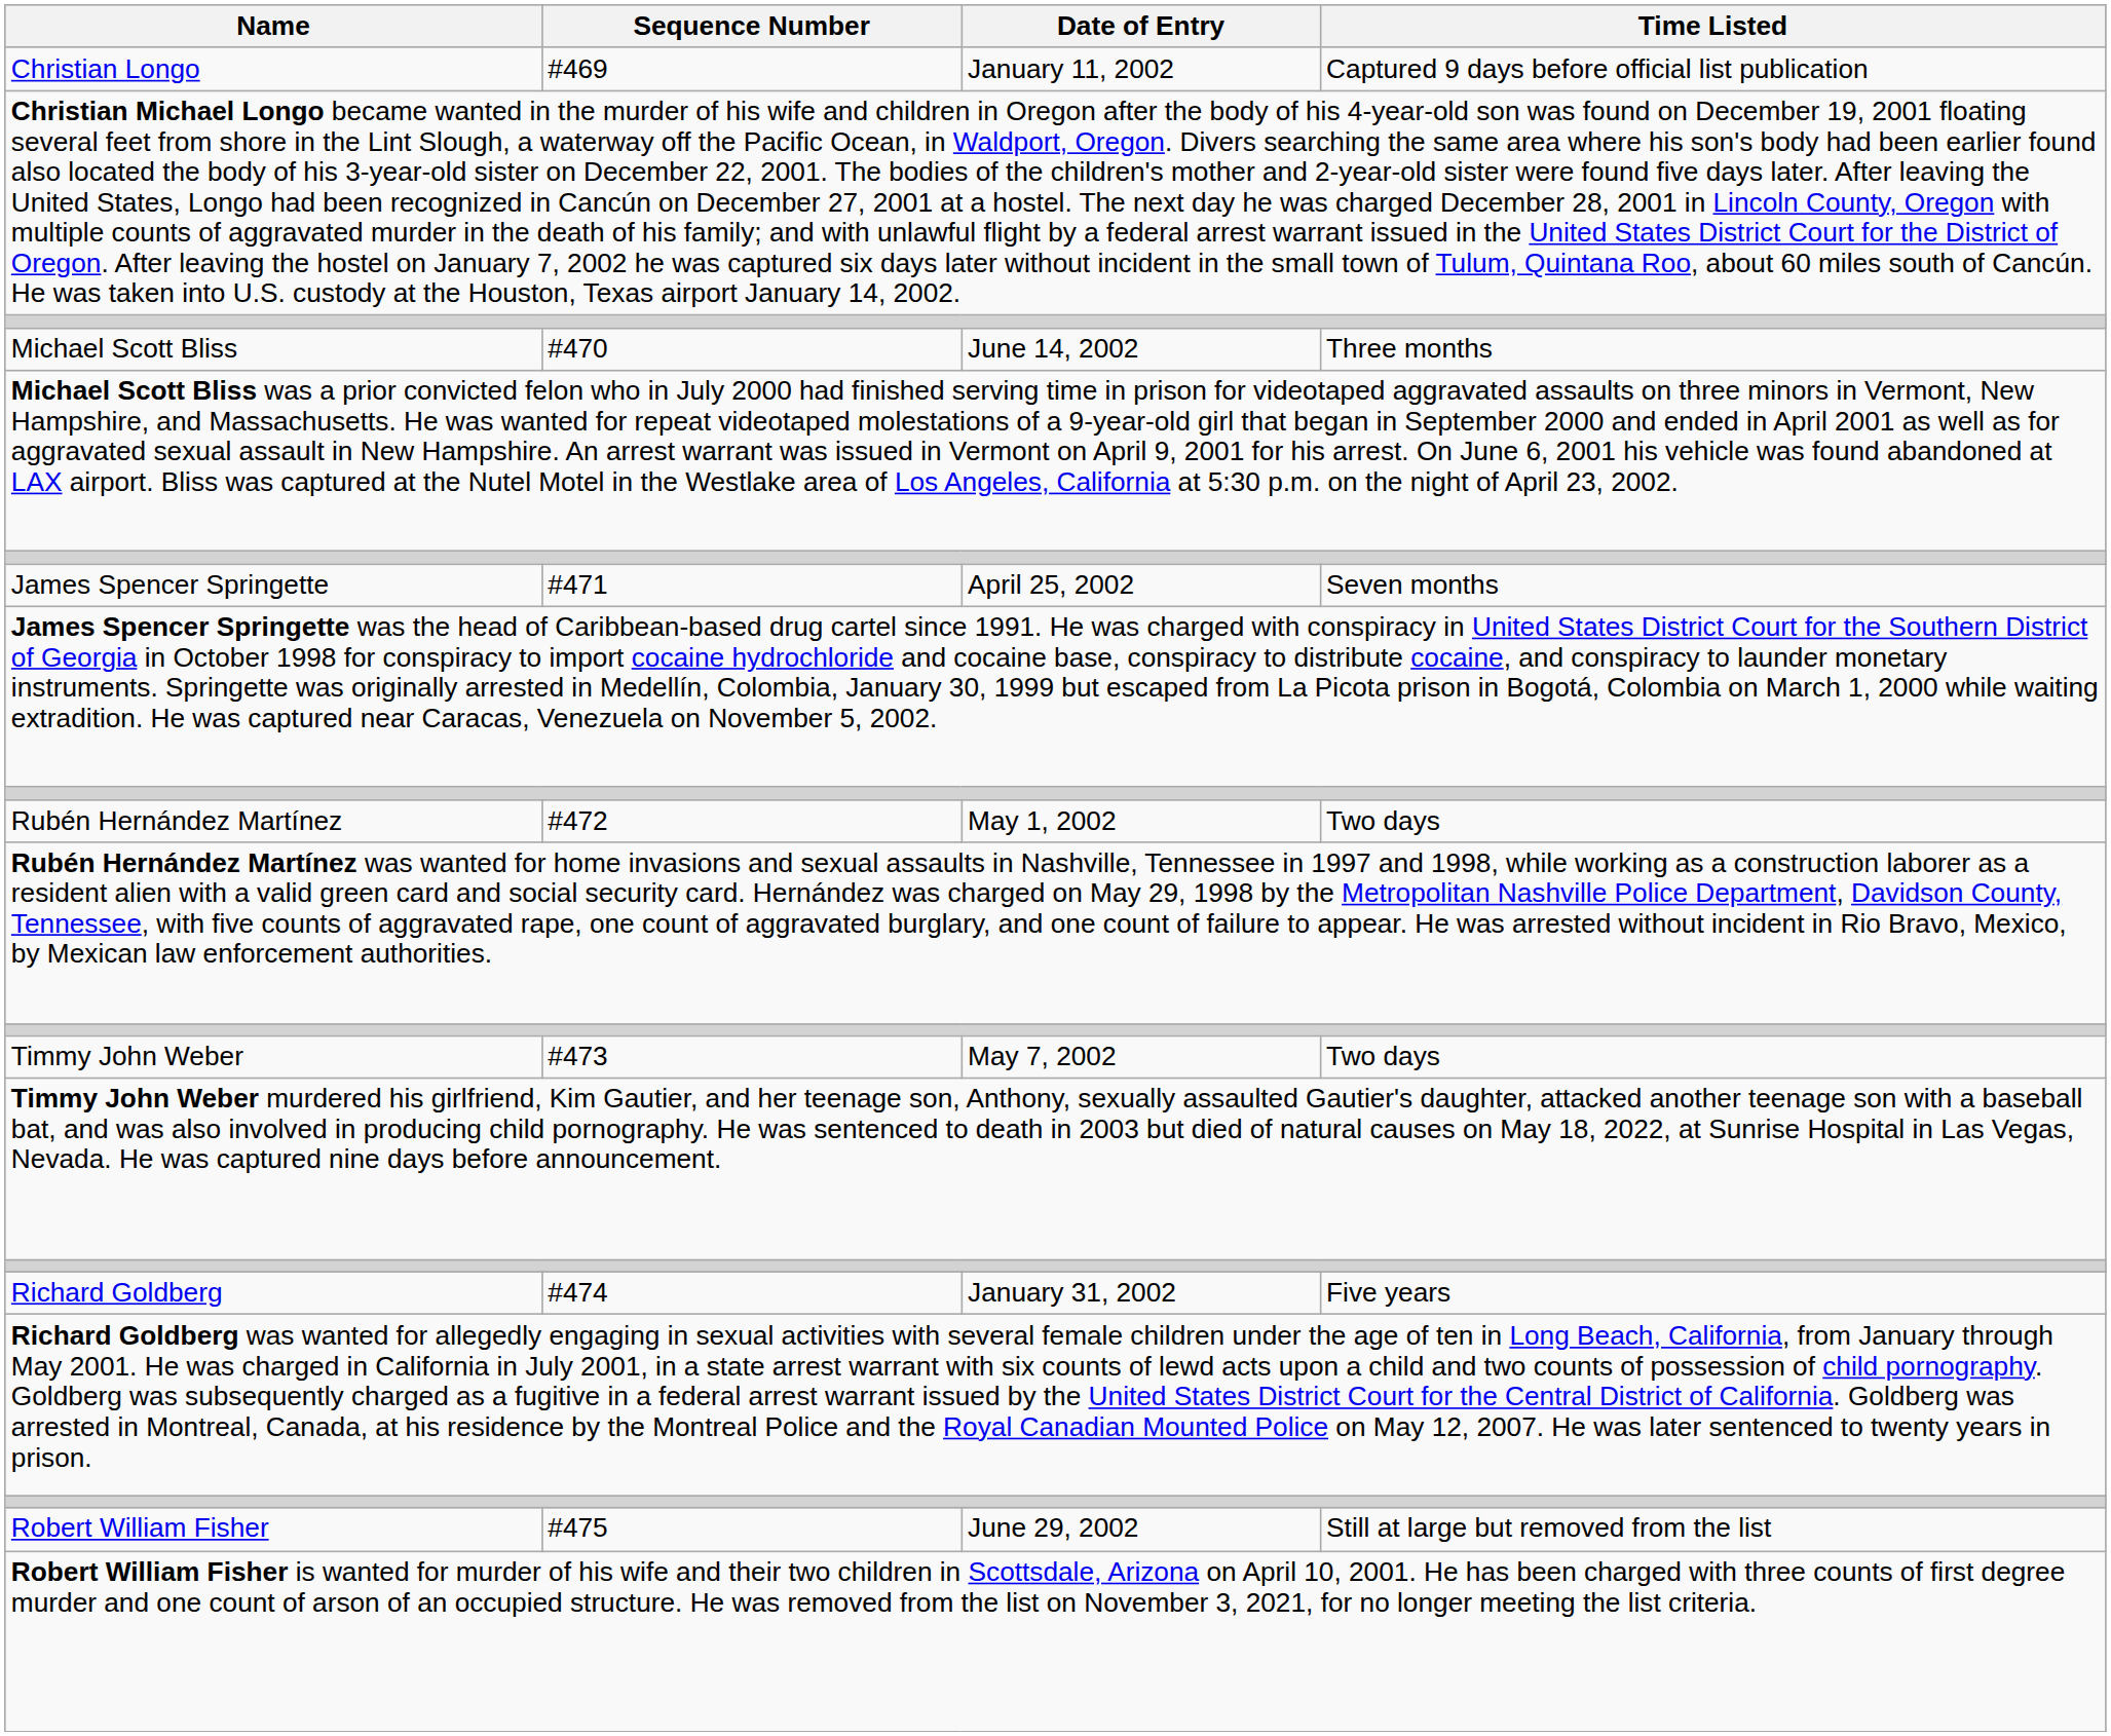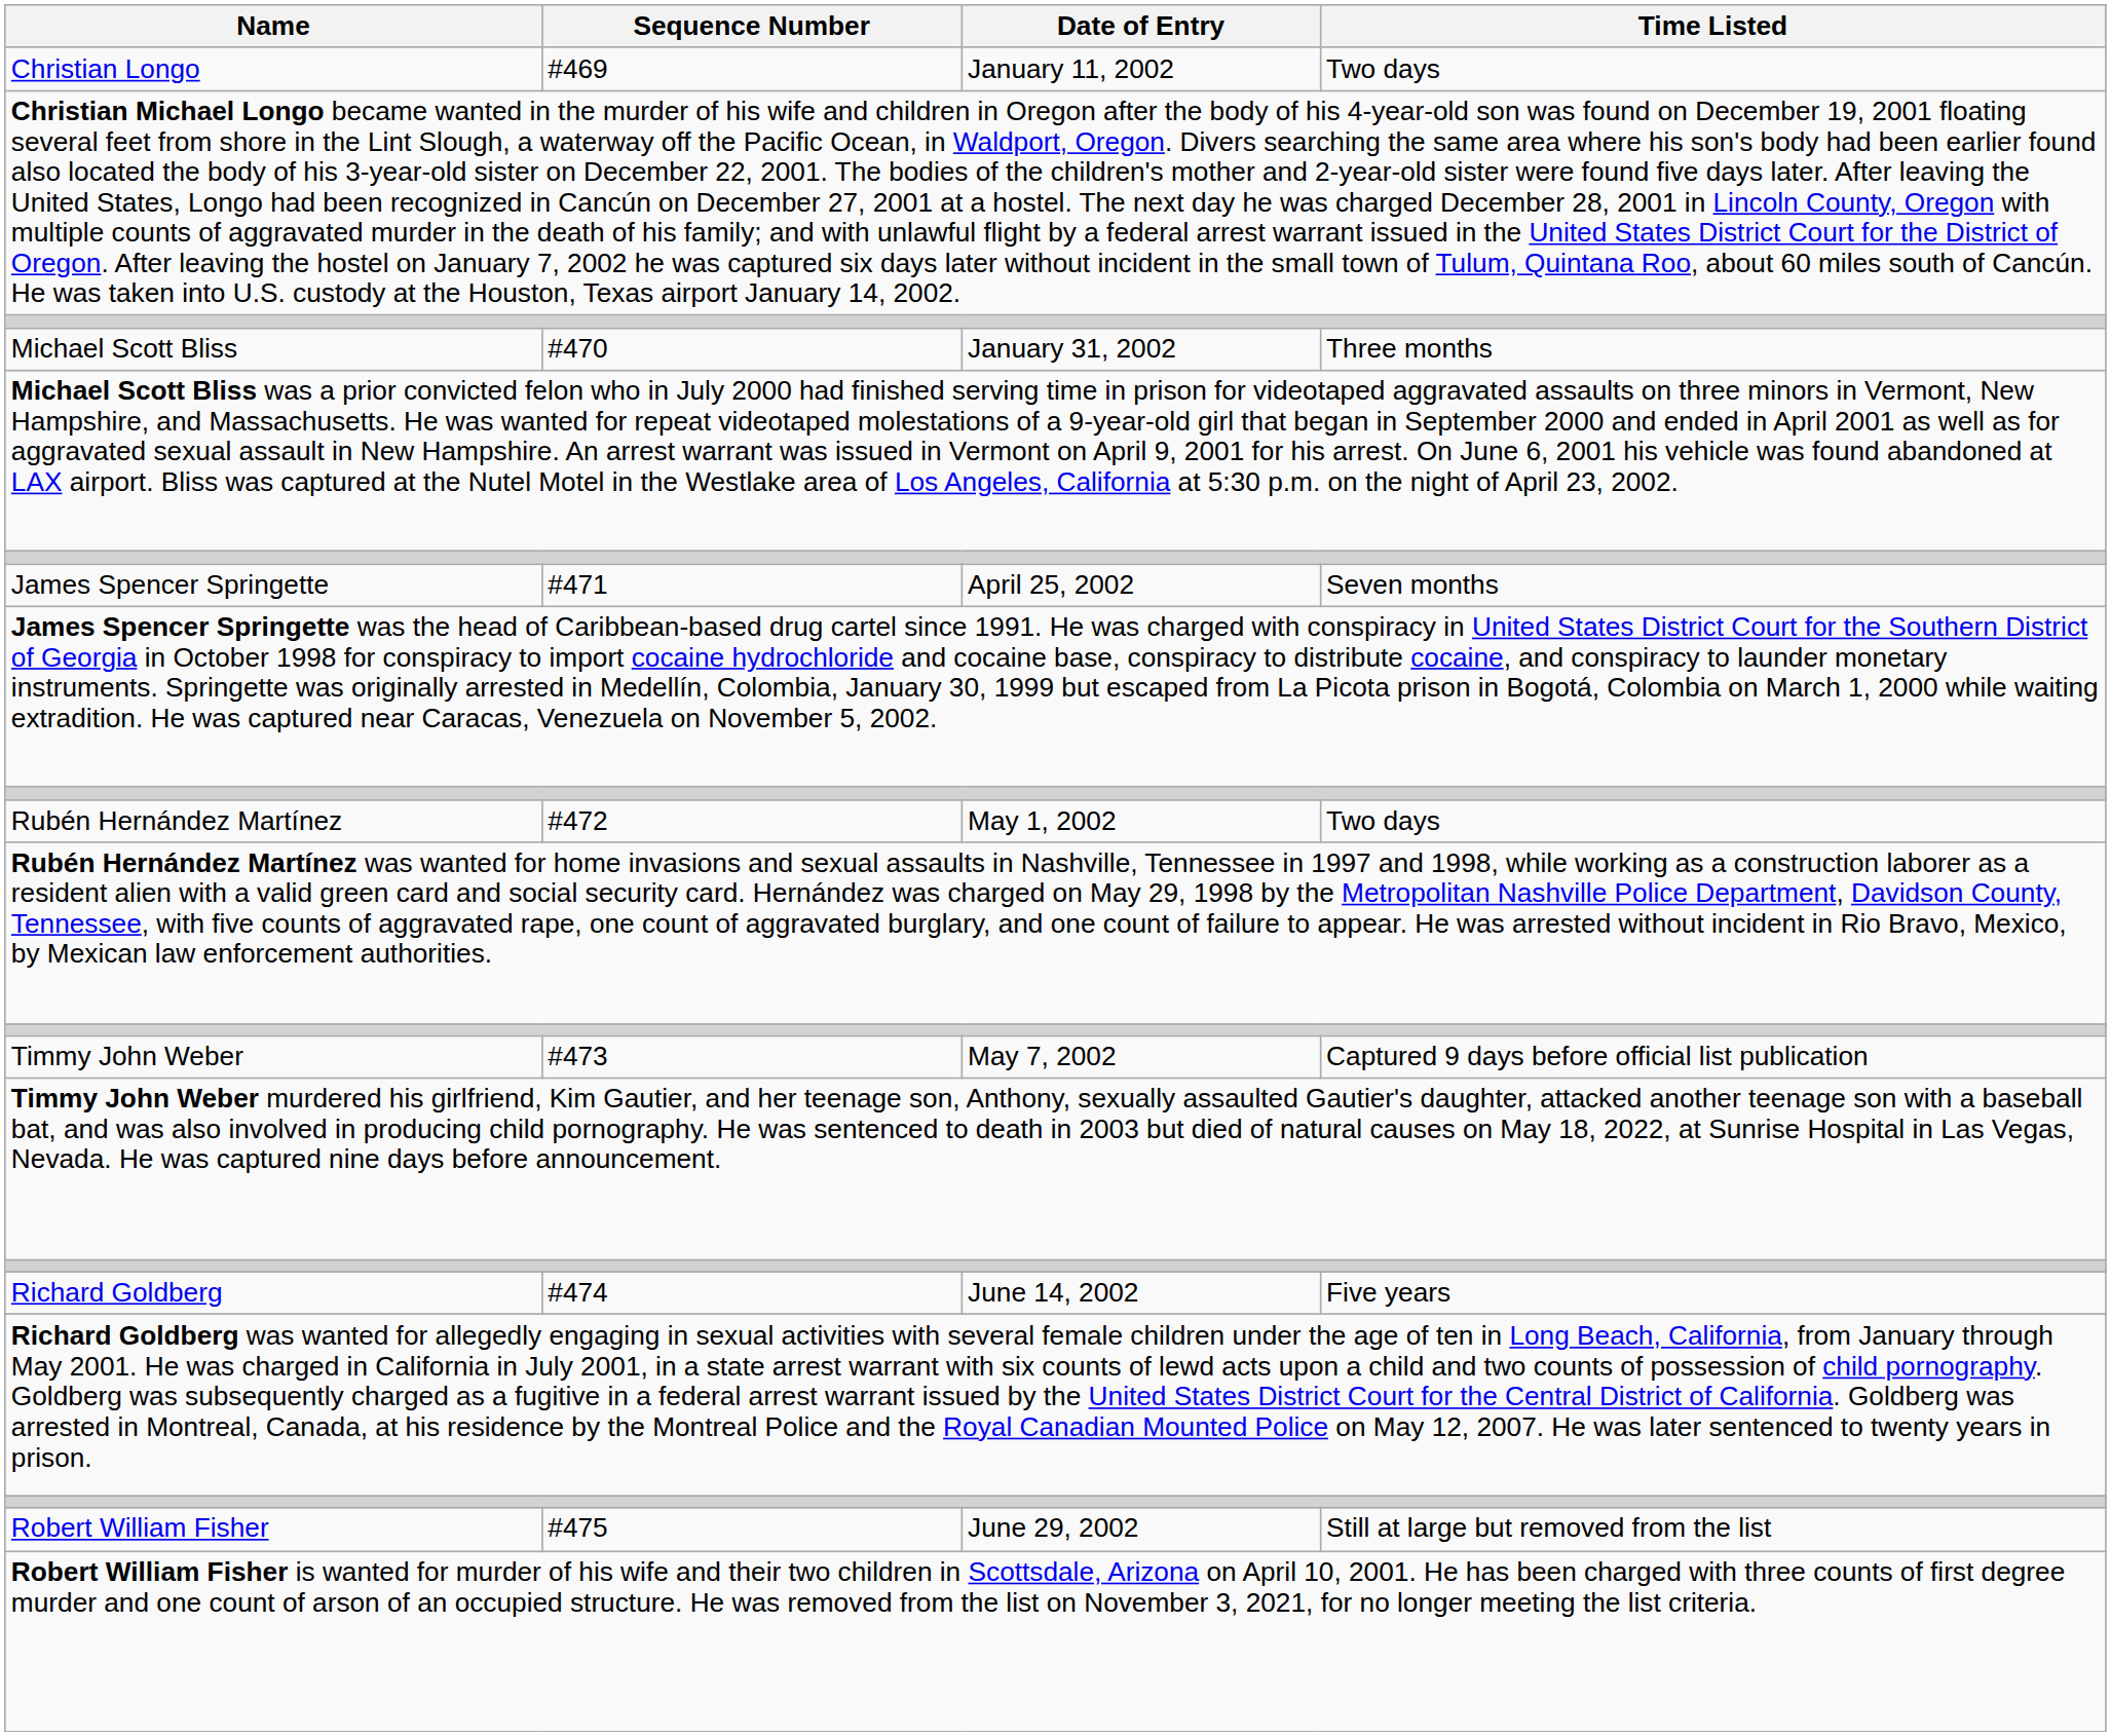Christian Longo | Time Listed: Captured 9 days before official list publication -> Two days
Michael Scott Bliss | Date of Entry: June 14, 2002 -> January 31, 2002
Timmy John Weber | Time Listed: Two days -> Captured 9 days before official list publication
Richard Goldberg | Date of Entry: January 31, 2002 -> June 14, 2002
